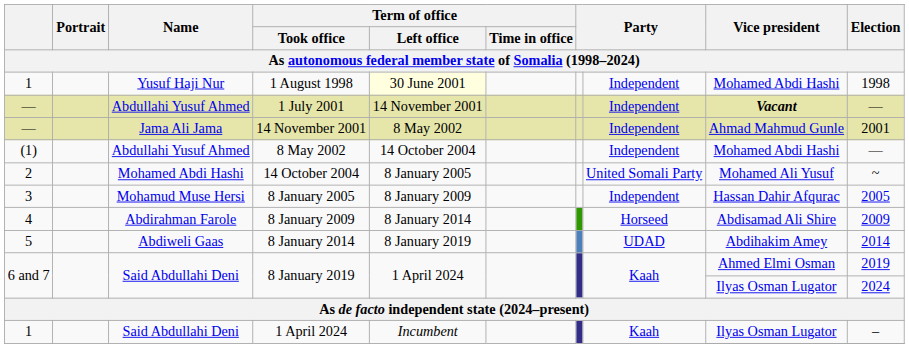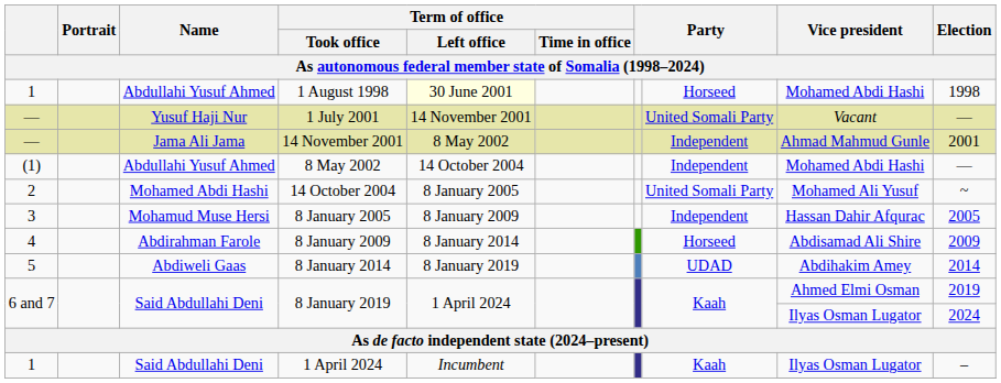1 August 1998 | Name: Yusuf Haji Nur -> Abdullahi Yusuf Ahmed
1 August 1998 | column 8: Independent -> Horseed
1 July 2001 | Name: Abdullahi Yusuf Ahmed -> Yusuf Haji Nur
1 July 2001 | column 8: Independent -> United Somali Party
1 July 2001 | Vice president: bold -> normal
